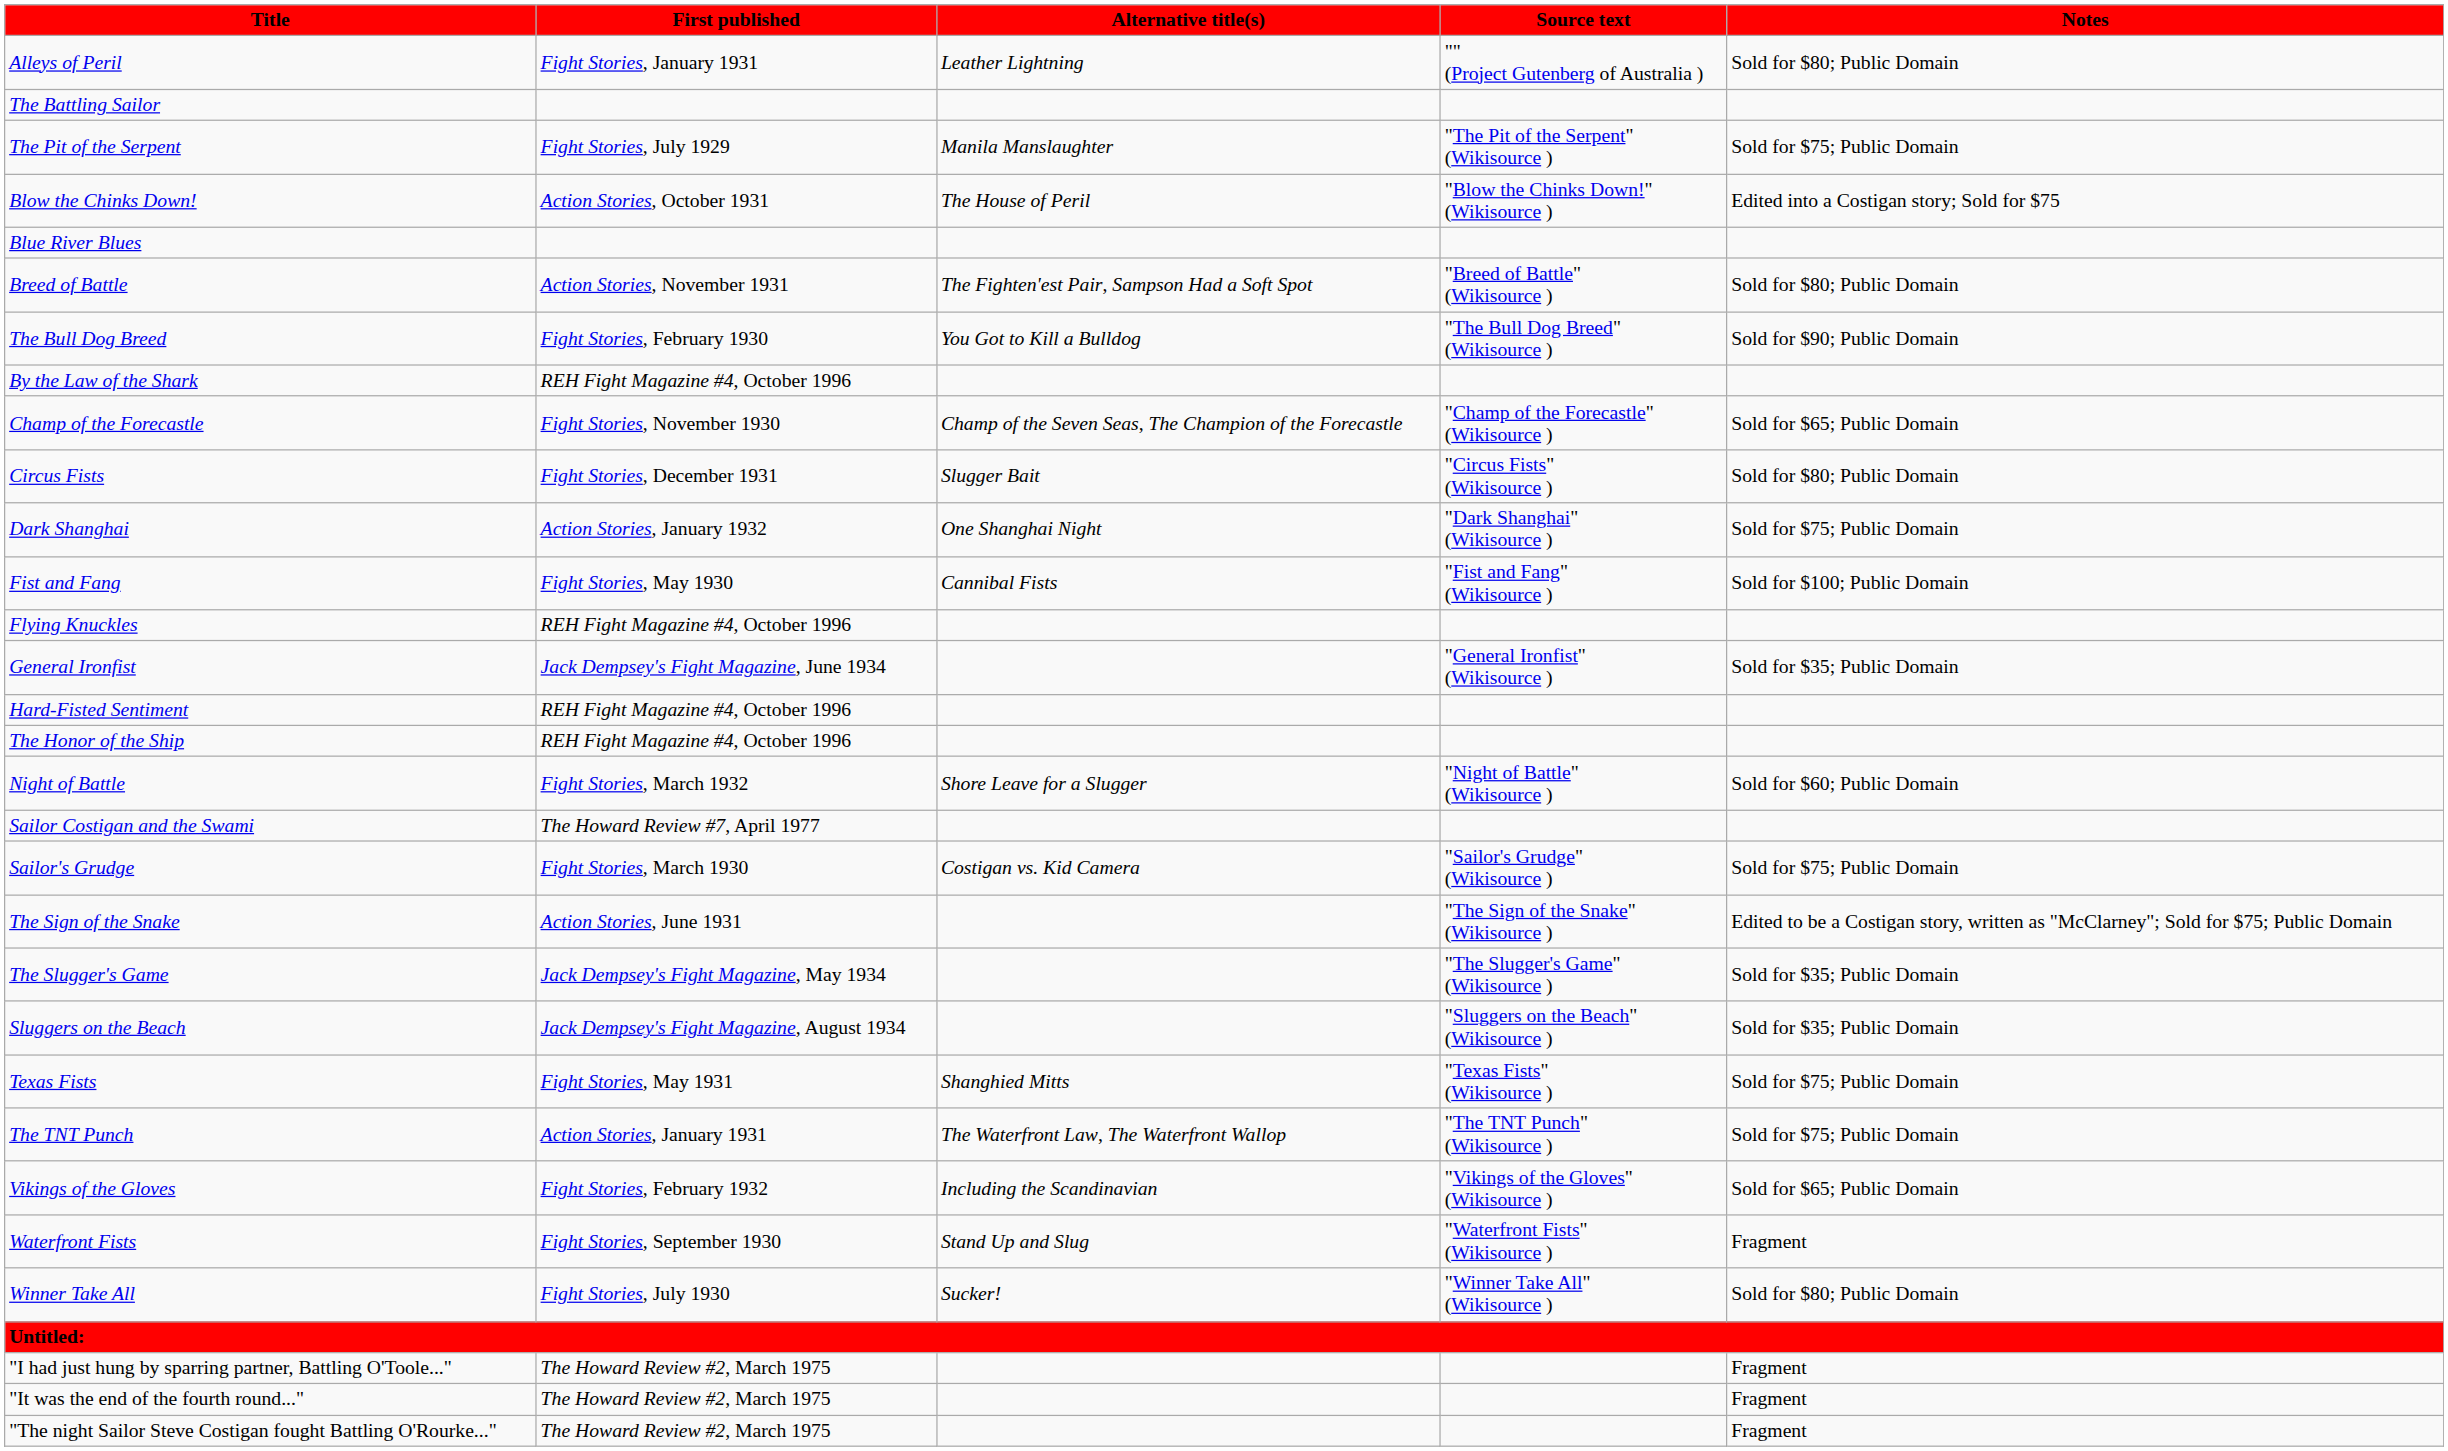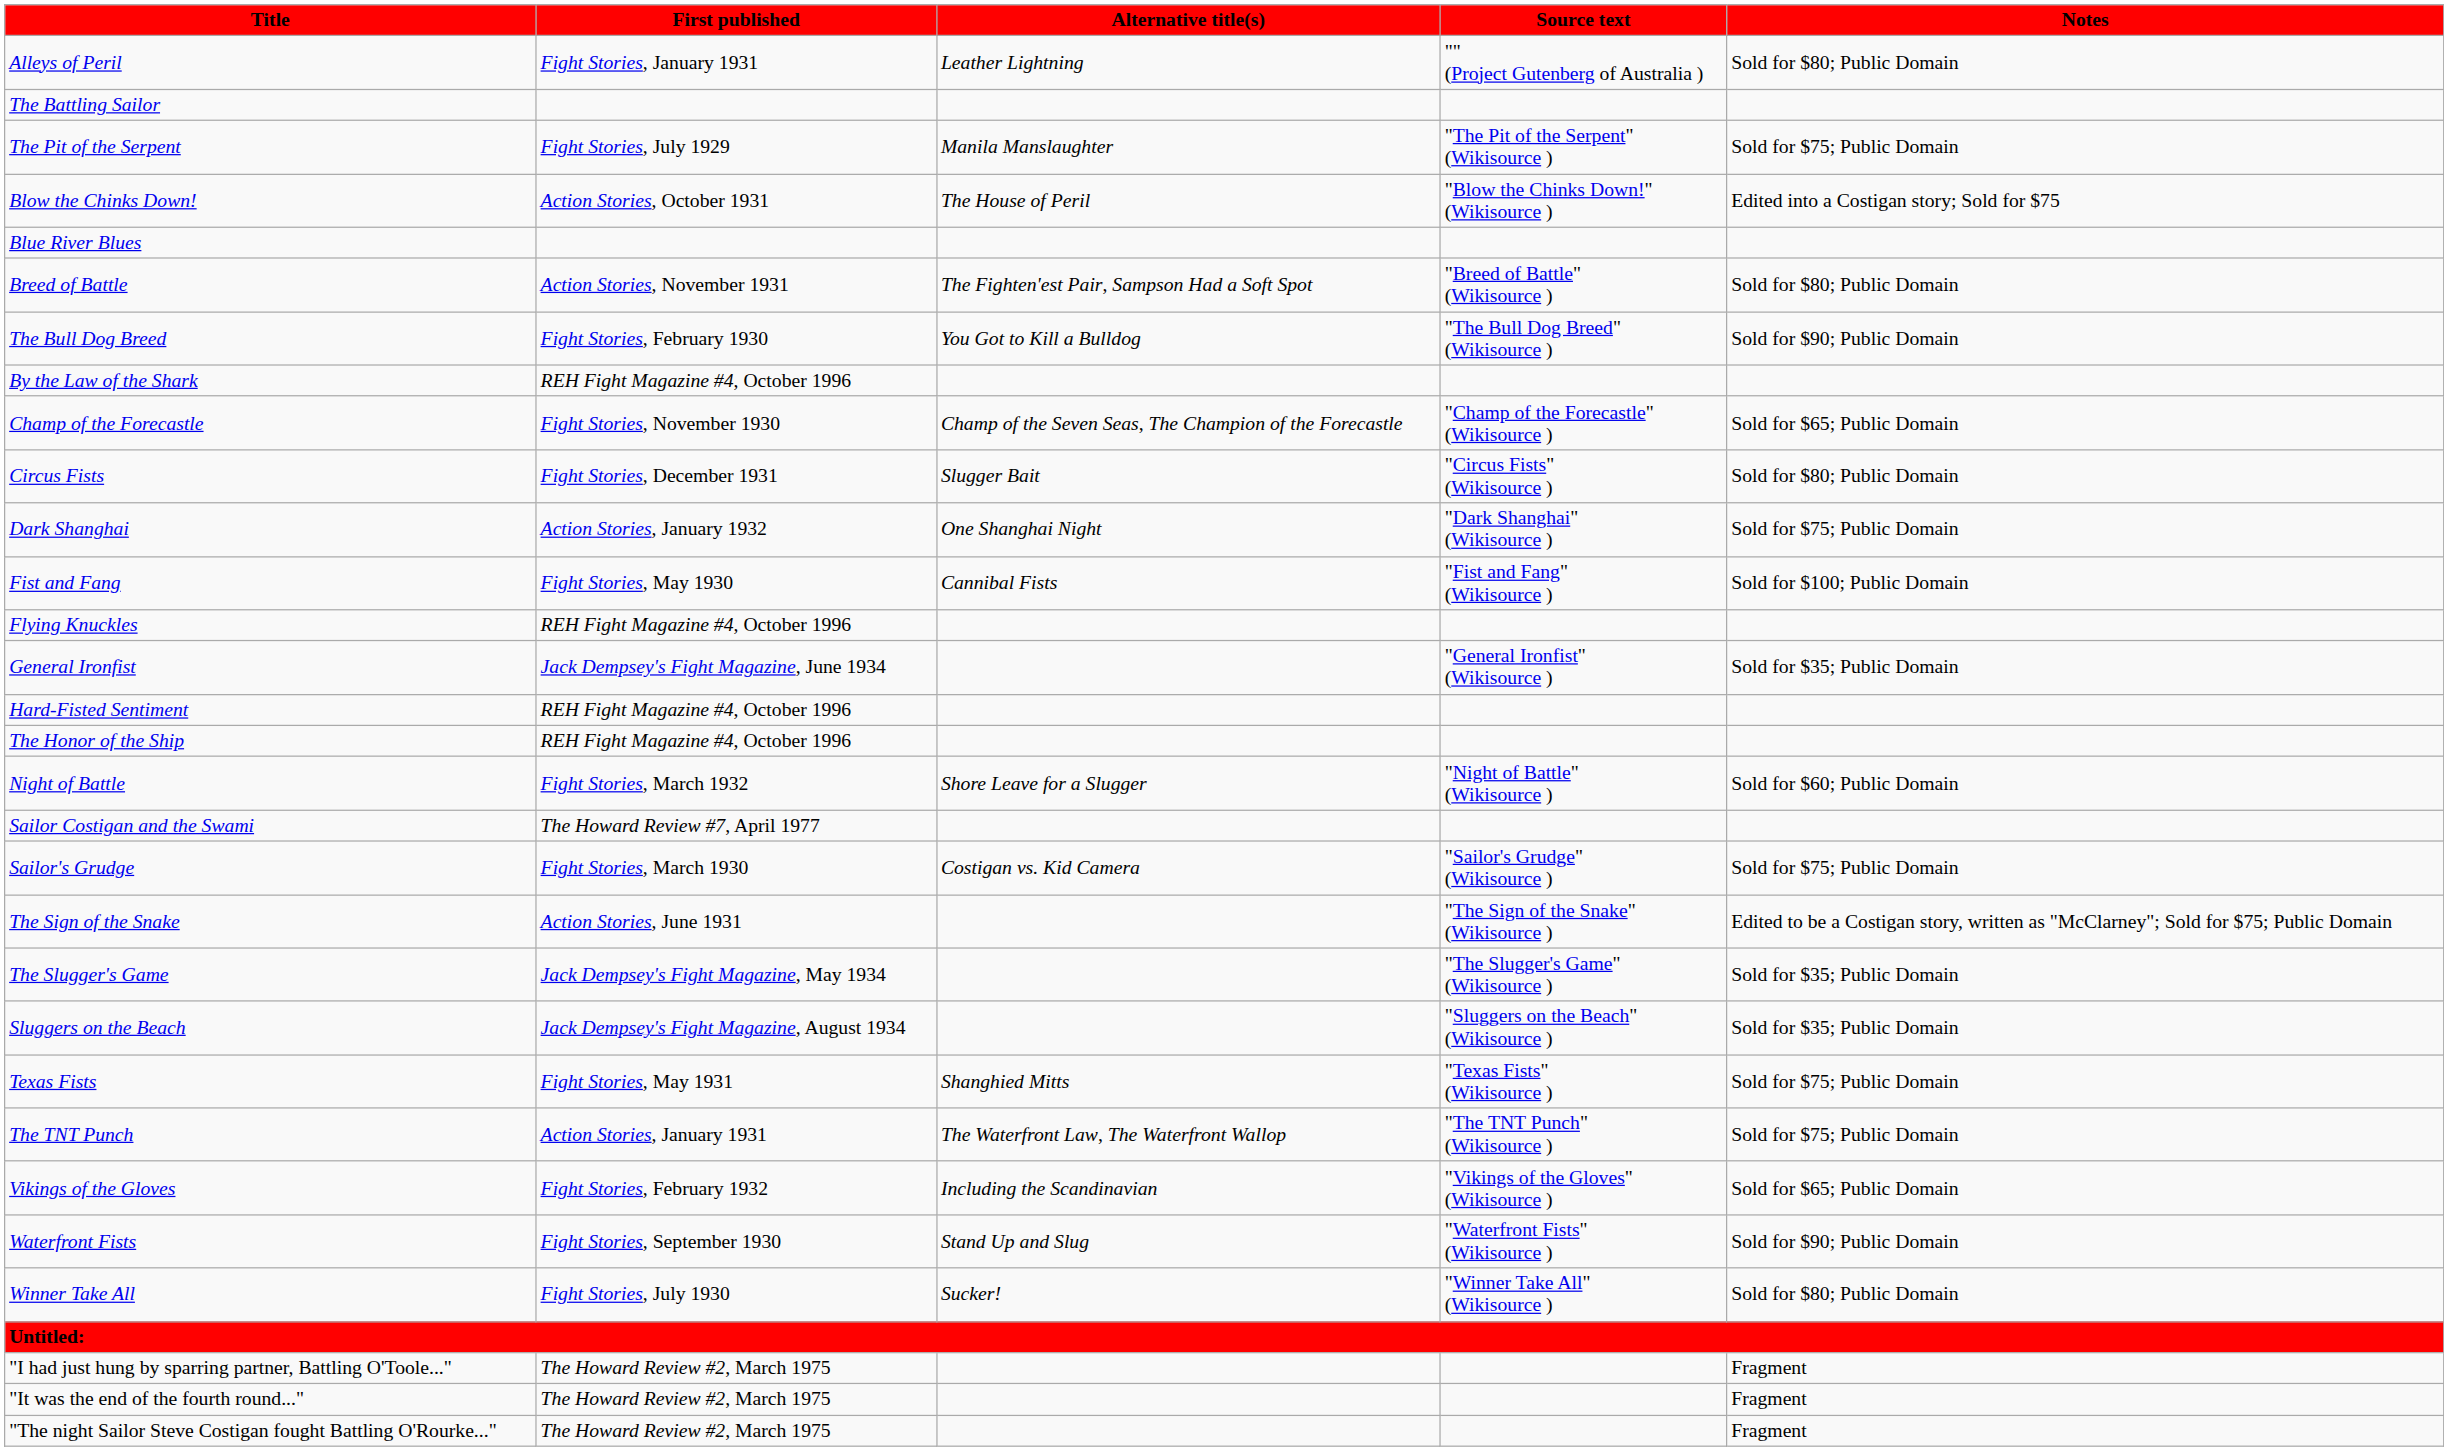Waterfront Fists | Notes: Fragment -> Sold for $90; Public Domain
